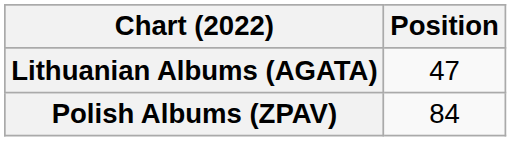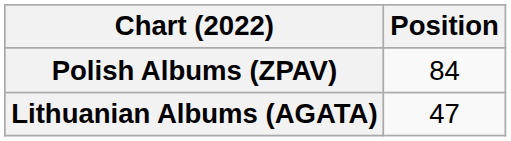rows swapped: Lithuanian Albums (AGATA) <-> Polish Albums (ZPAV)
